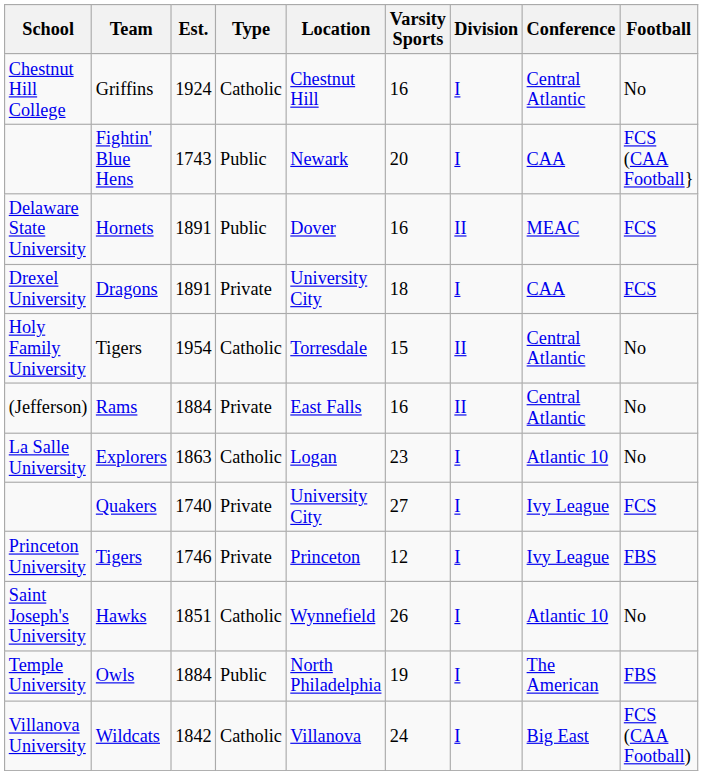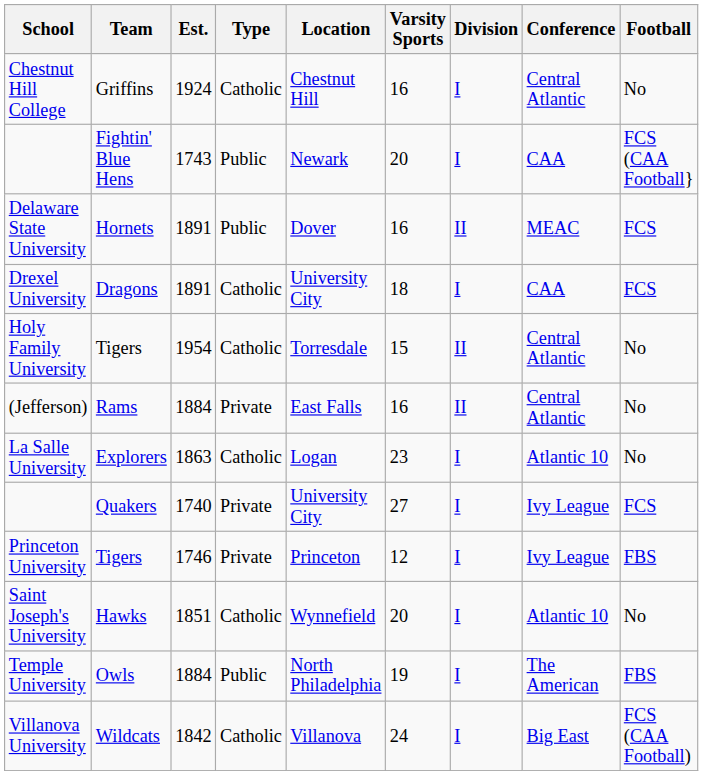Drexel University | Type: Private -> Catholic
Saint Joseph's University | Varsity Sports: 26 -> 20
